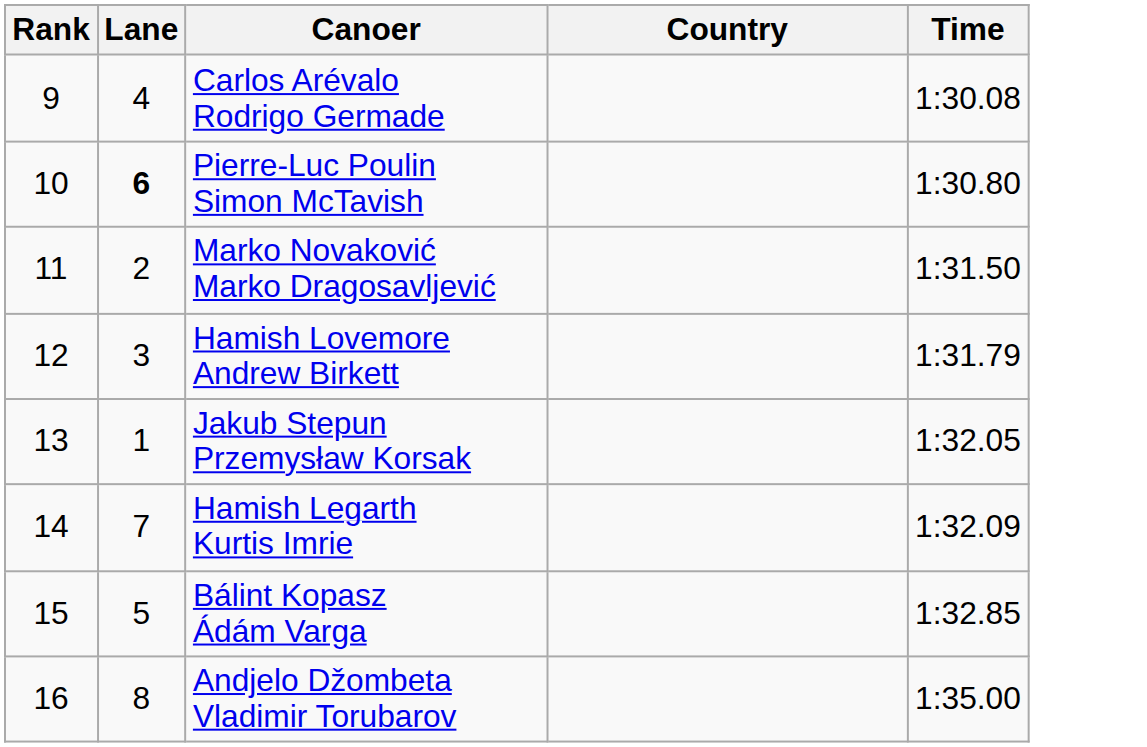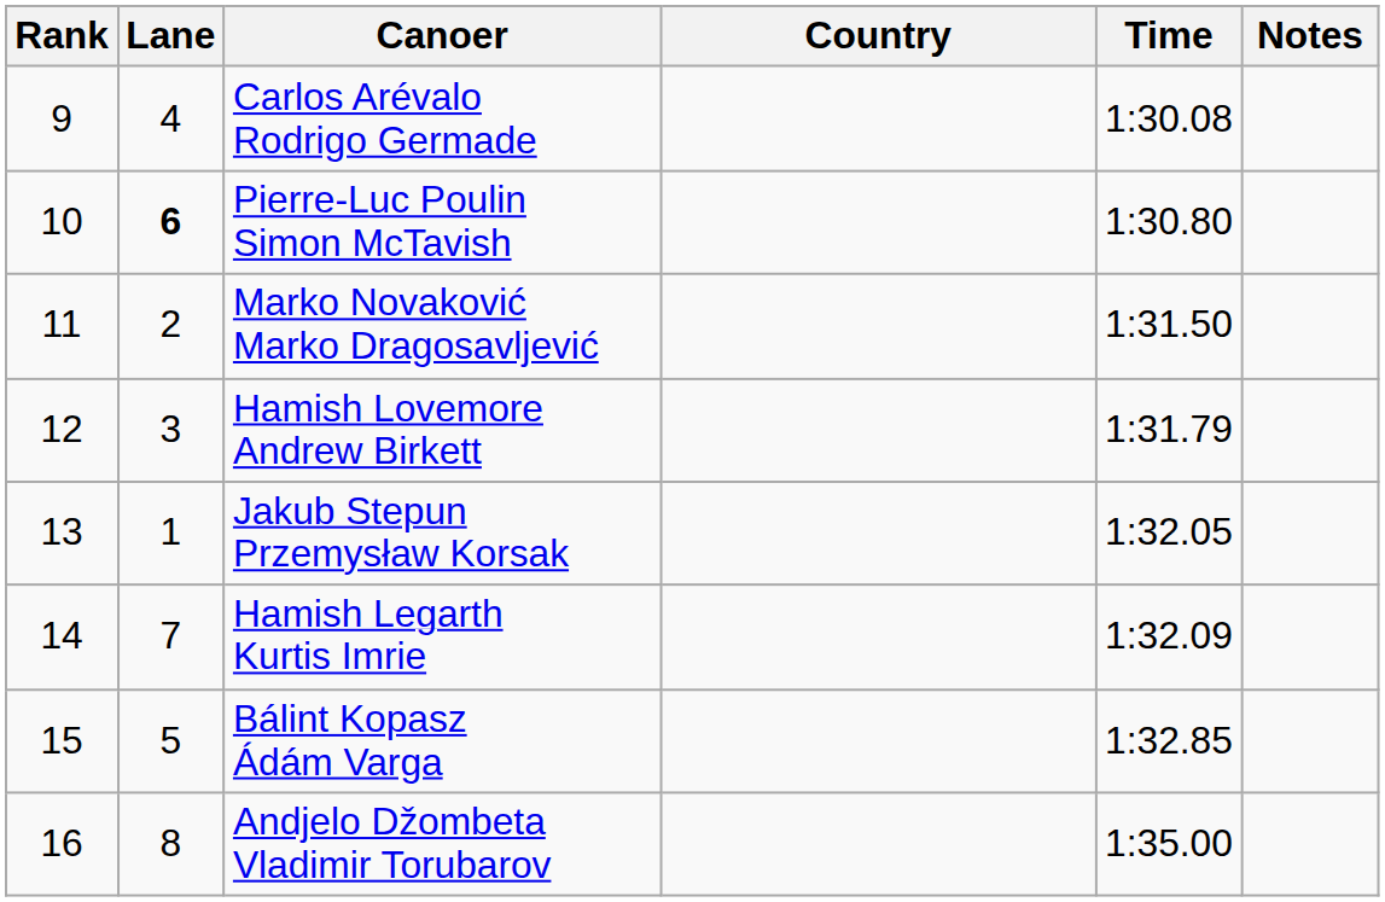+ column: Notes
